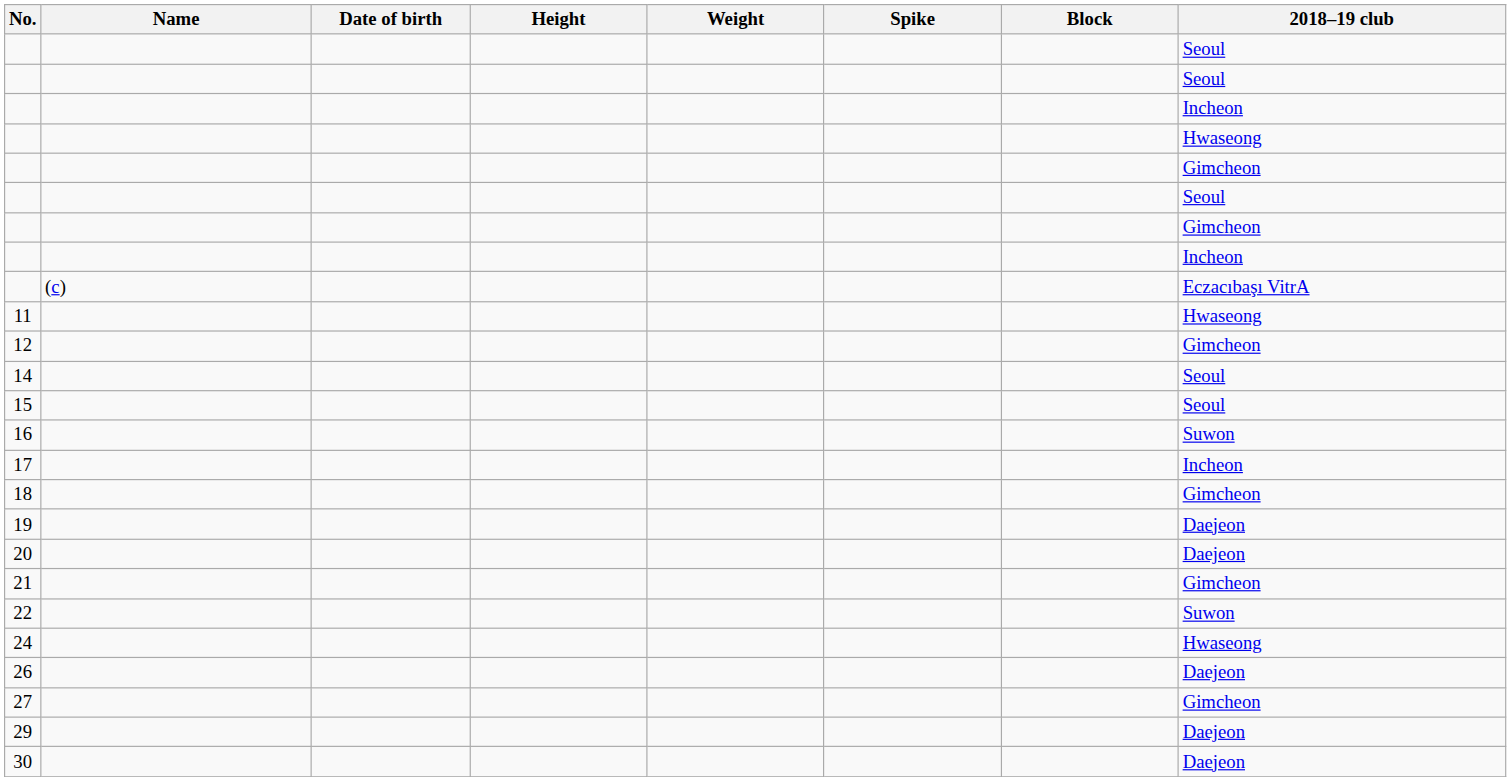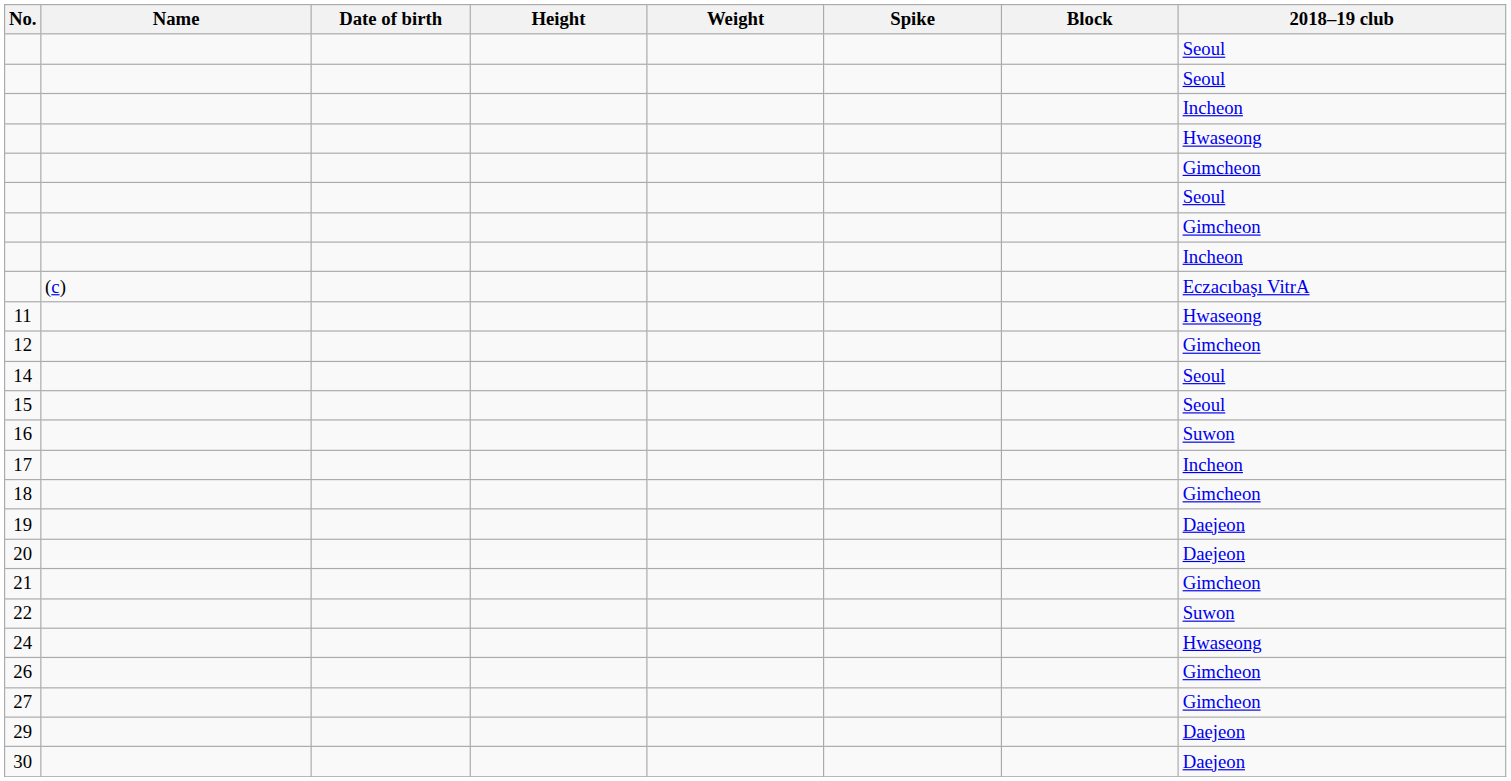26 | 2018–19 club: Daejeon -> Gimcheon
